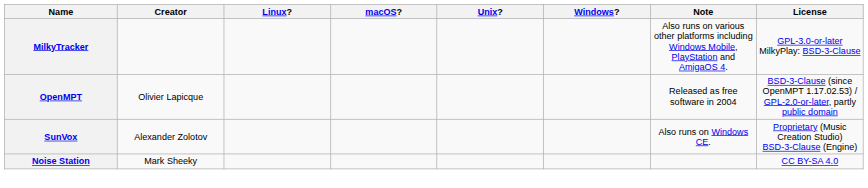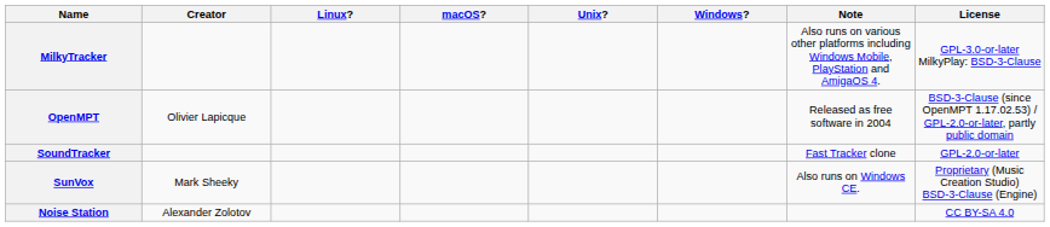+ row: SoundTracker | Fast Tracker clone | GPL-2.0-or-later
SunVox | Creator: Alexander Zolotov -> Mark Sheeky
Noise Station | Creator: Mark Sheeky -> Alexander Zolotov
